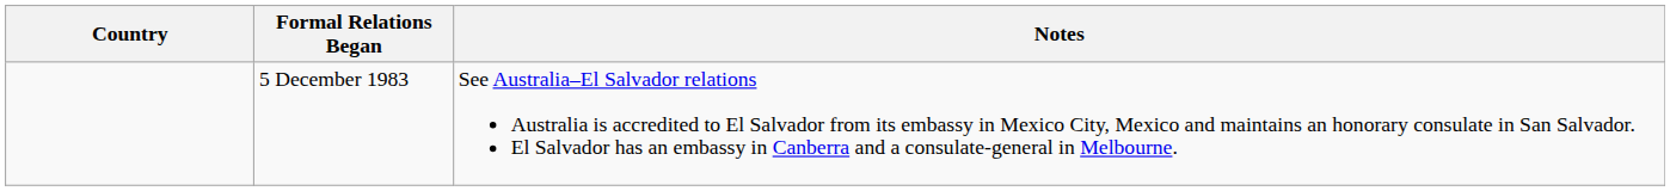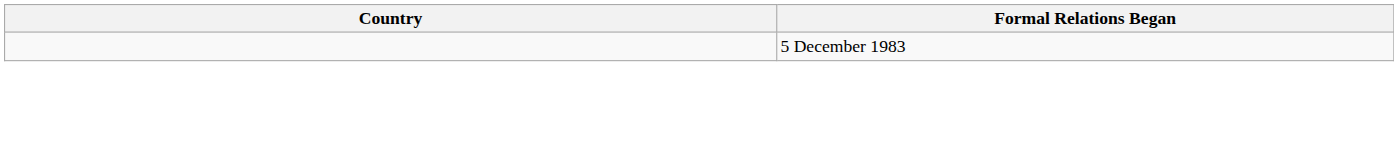- column: Notes | See Australia–El Salvador relations Australia is accredited to El Salvador from its embassy in Mexico City, Mexico and maintains an honorary consulate in San Salvador. El Salvador has an embassy in Canberra and a consulate-general in Melbourne.
